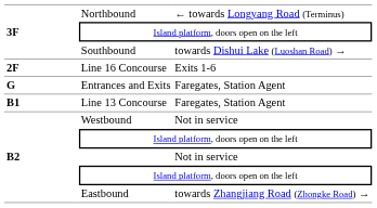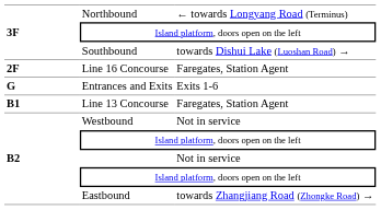Line 16 Concourse | column 3: Exits 1-6 -> Faregates, Station Agent
Entrances and Exits | column 3: Faregates, Station Agent -> Exits 1-6
